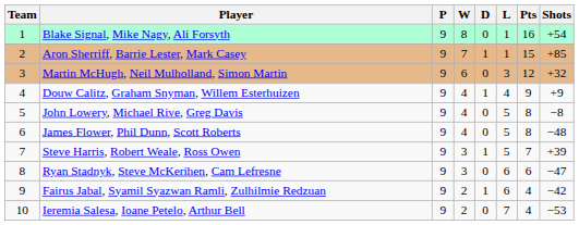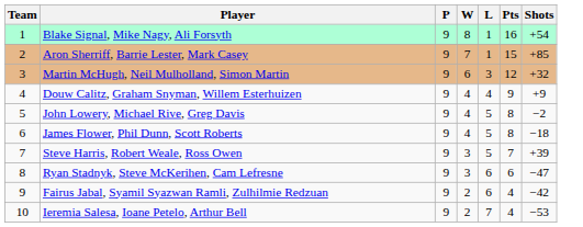- column: D | 0 | 1 | 0 | 1 | 0 | 0 | 1 | 0 | 1 | 0
John Lowery, Michael Rive, Greg Davis | Shots: −8 -> −2
James Flower, Phil Dunn, Scott Roberts | Shots: −48 -> −18
